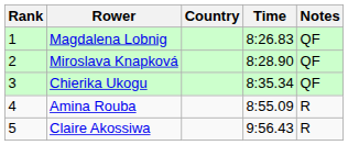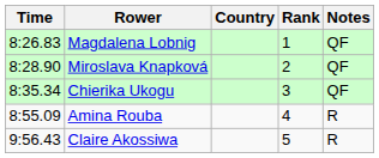columns swapped: Rank <-> Time
